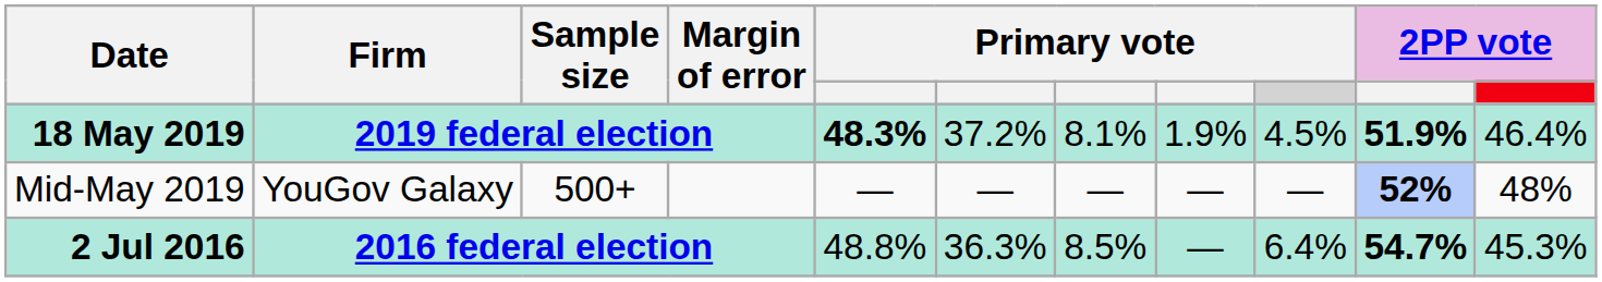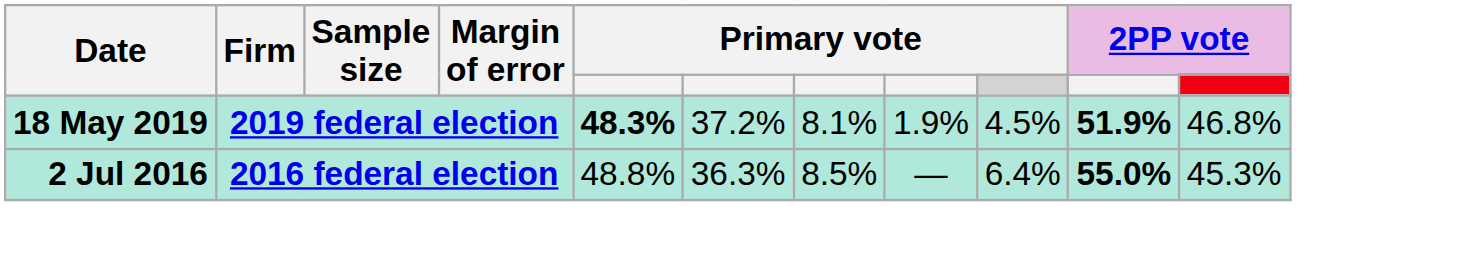18 May 2019 | column 11: 46.4% -> 46.8%
- row: Mid-May 2019 | YouGov Galaxy | 500+ | — | — | — | — | — | 52% | 48%
2 Jul 2016 | column 10: 54.7% -> 55.0%
